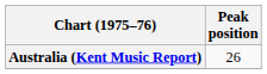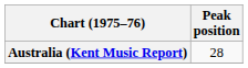Australia (Kent Music Report) | Peak position: 26 -> 28
